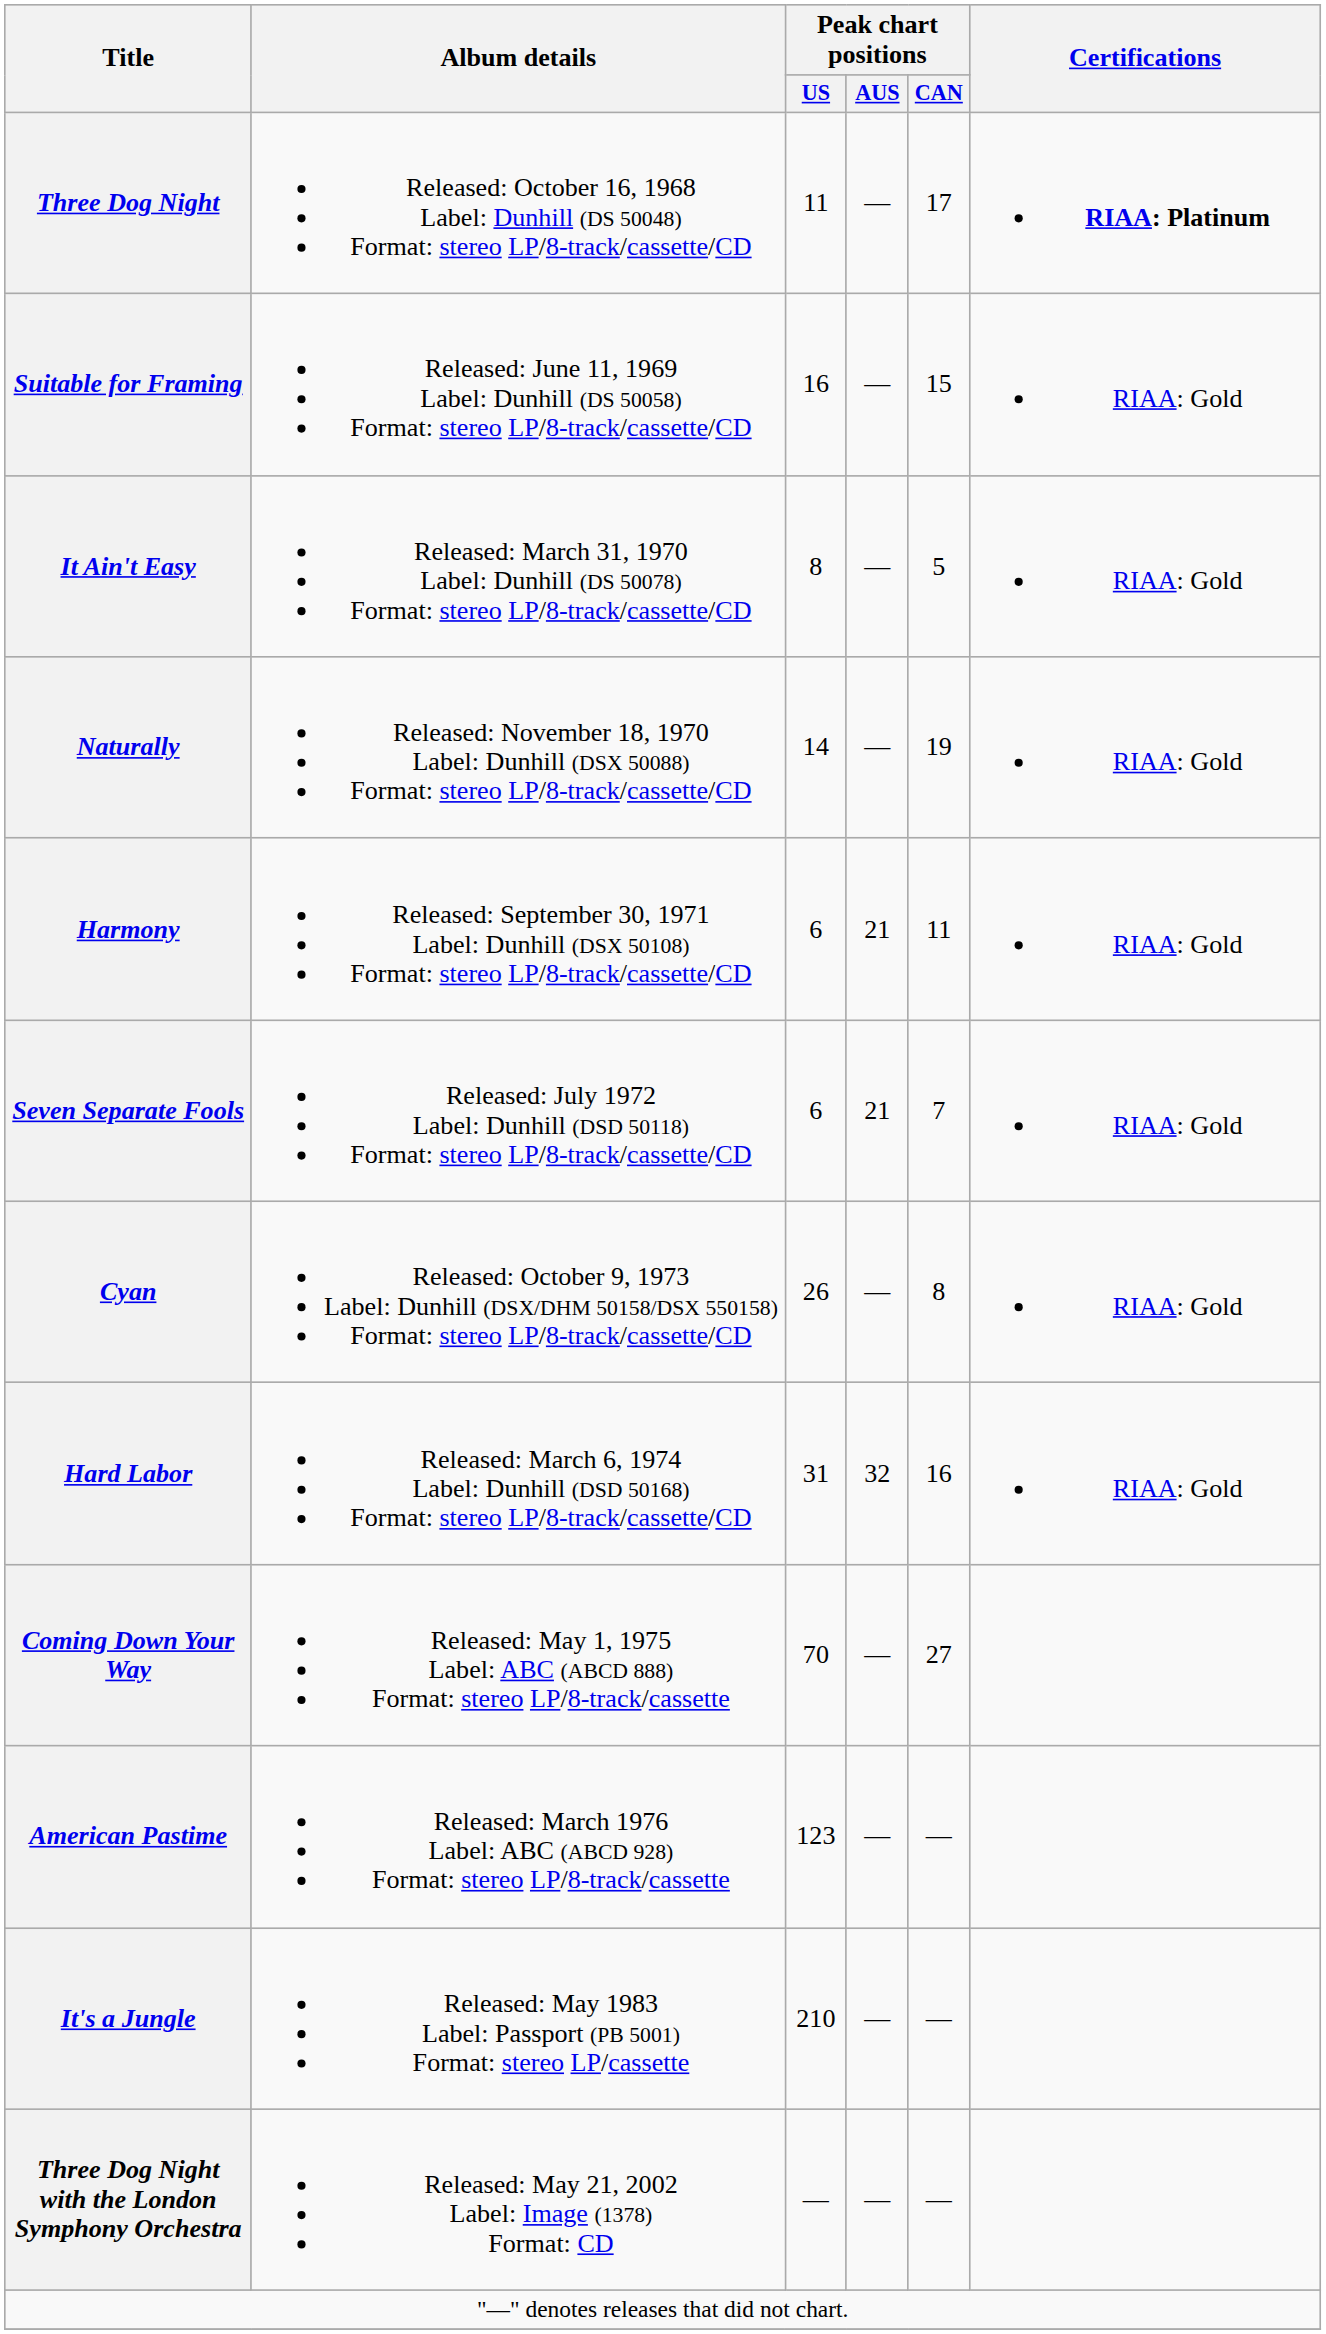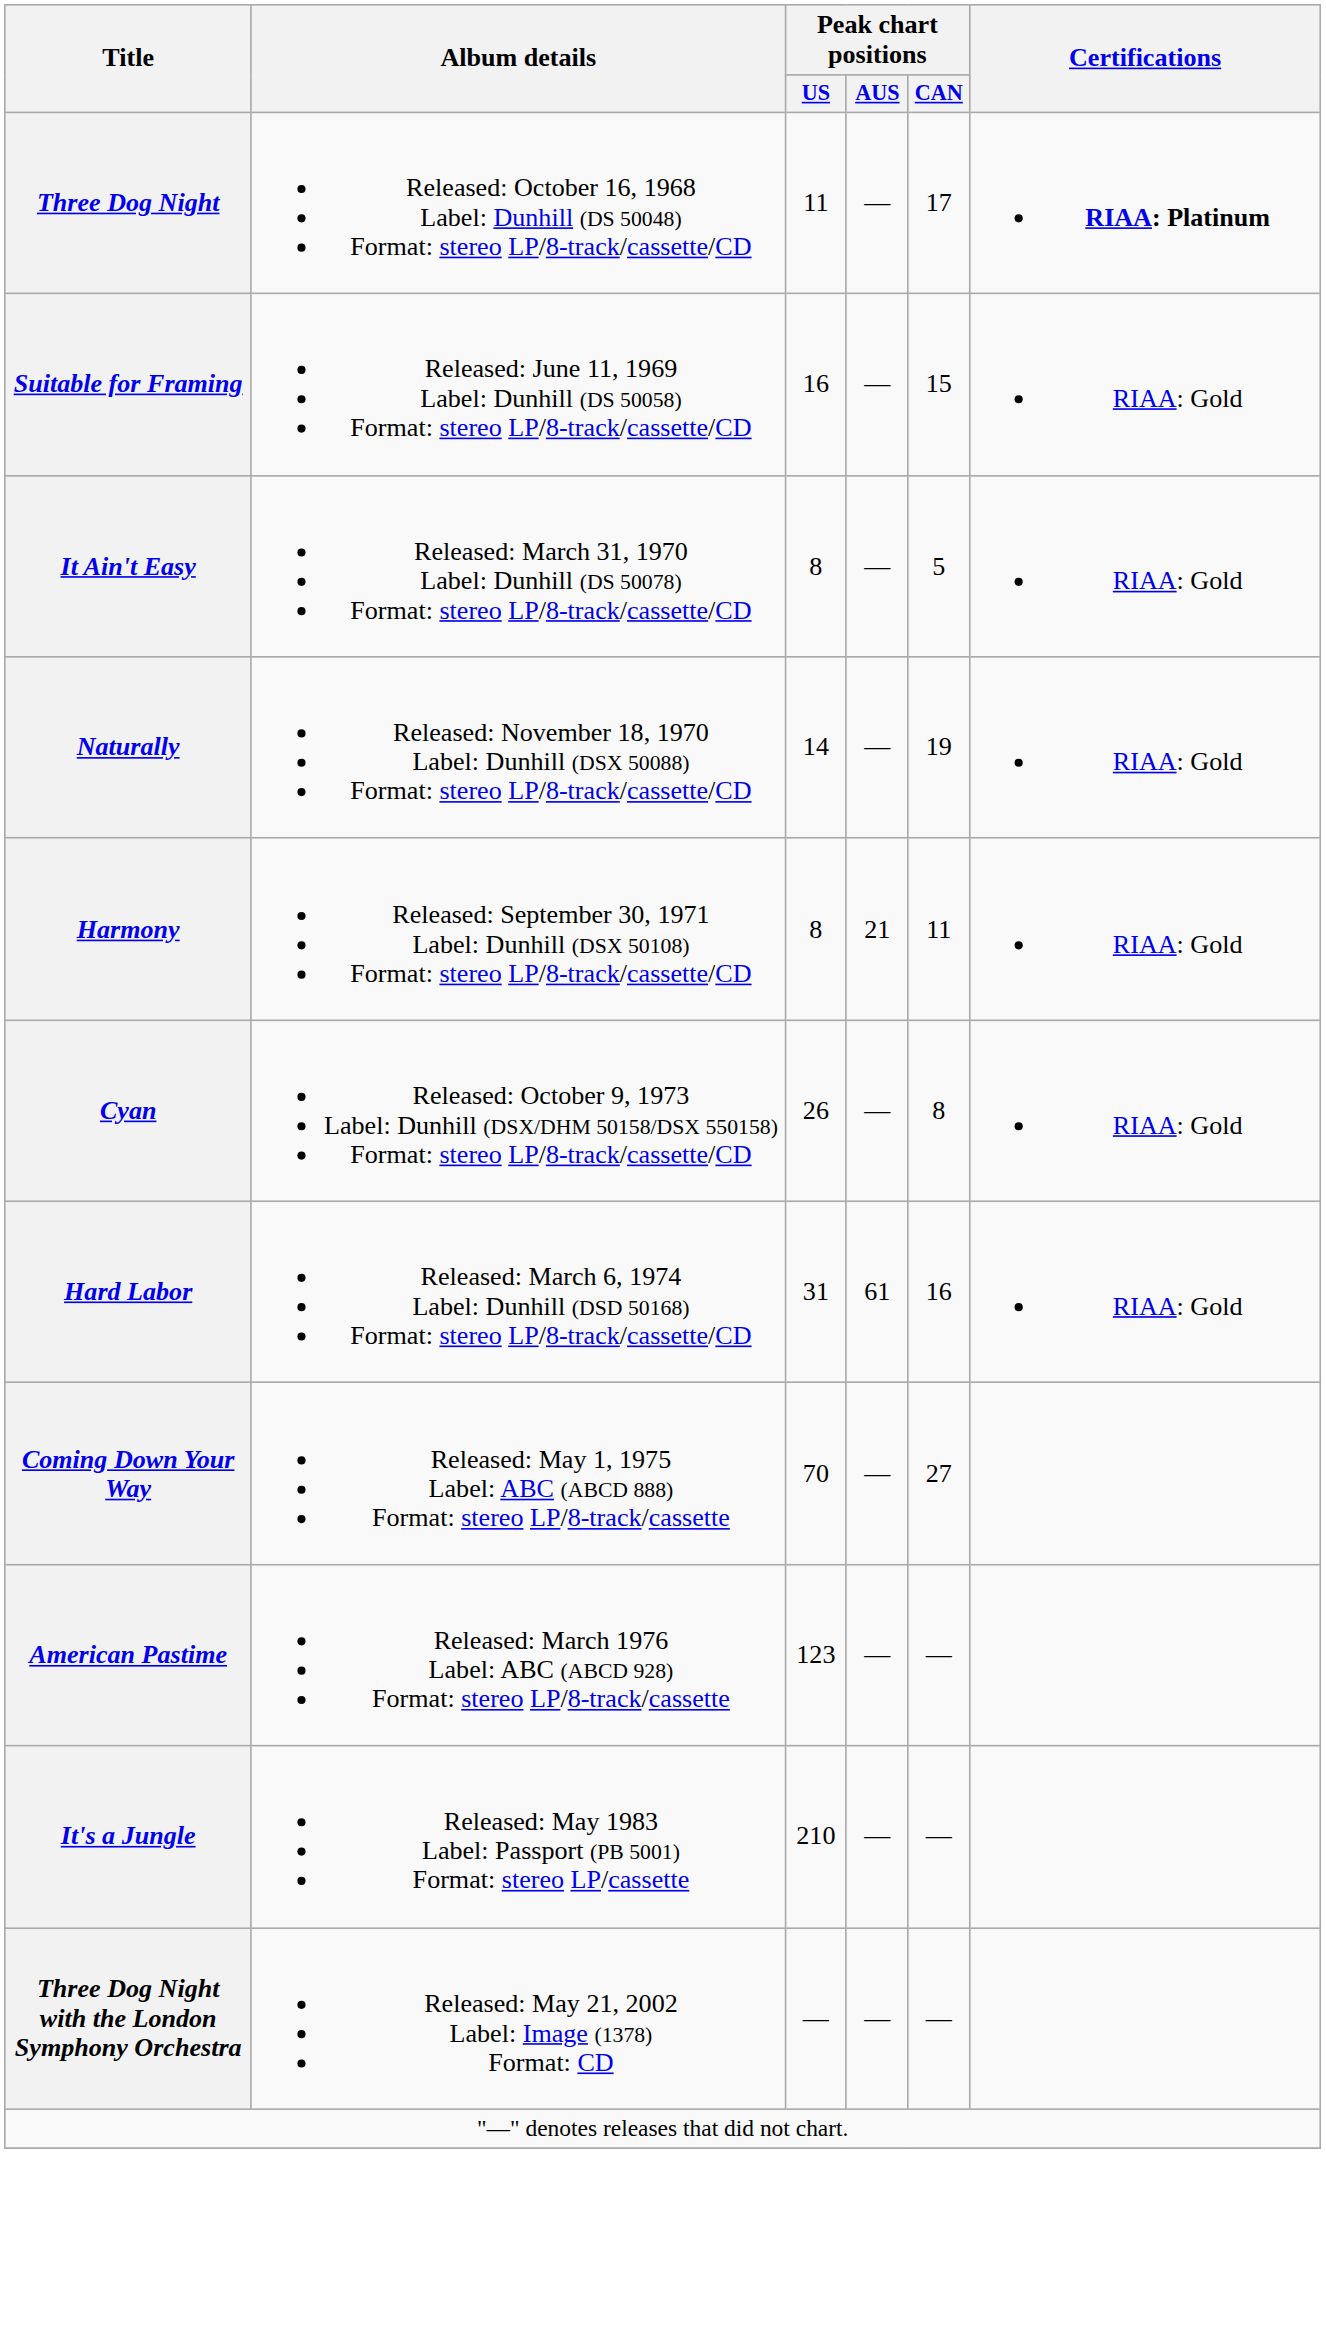Harmony | Peak chart positions / US: 6 -> 8
- row: Seven Separate Fools | Released: July 1972 Label: Dunhill (DSD 50118) Format: stereo LP/8-track/cassette/CD | 6 | 21 | 7 | RIAA: Gold
Hard Labor | Peak chart positions / AUS: 32 -> 61
